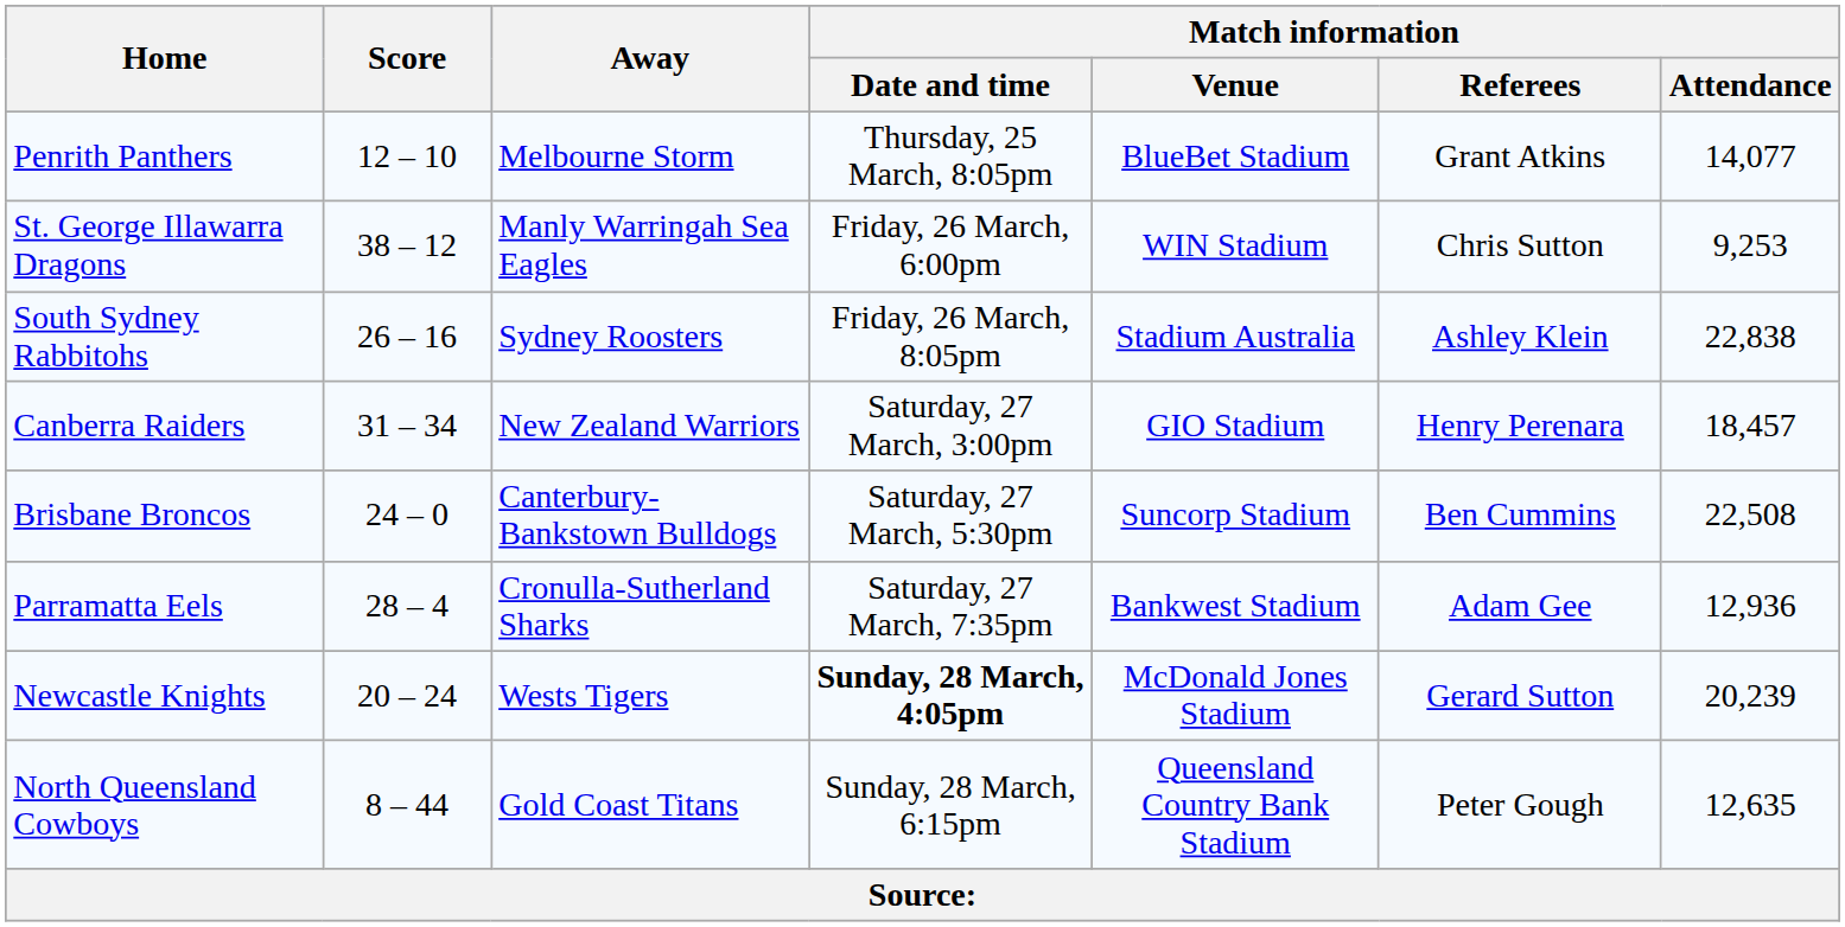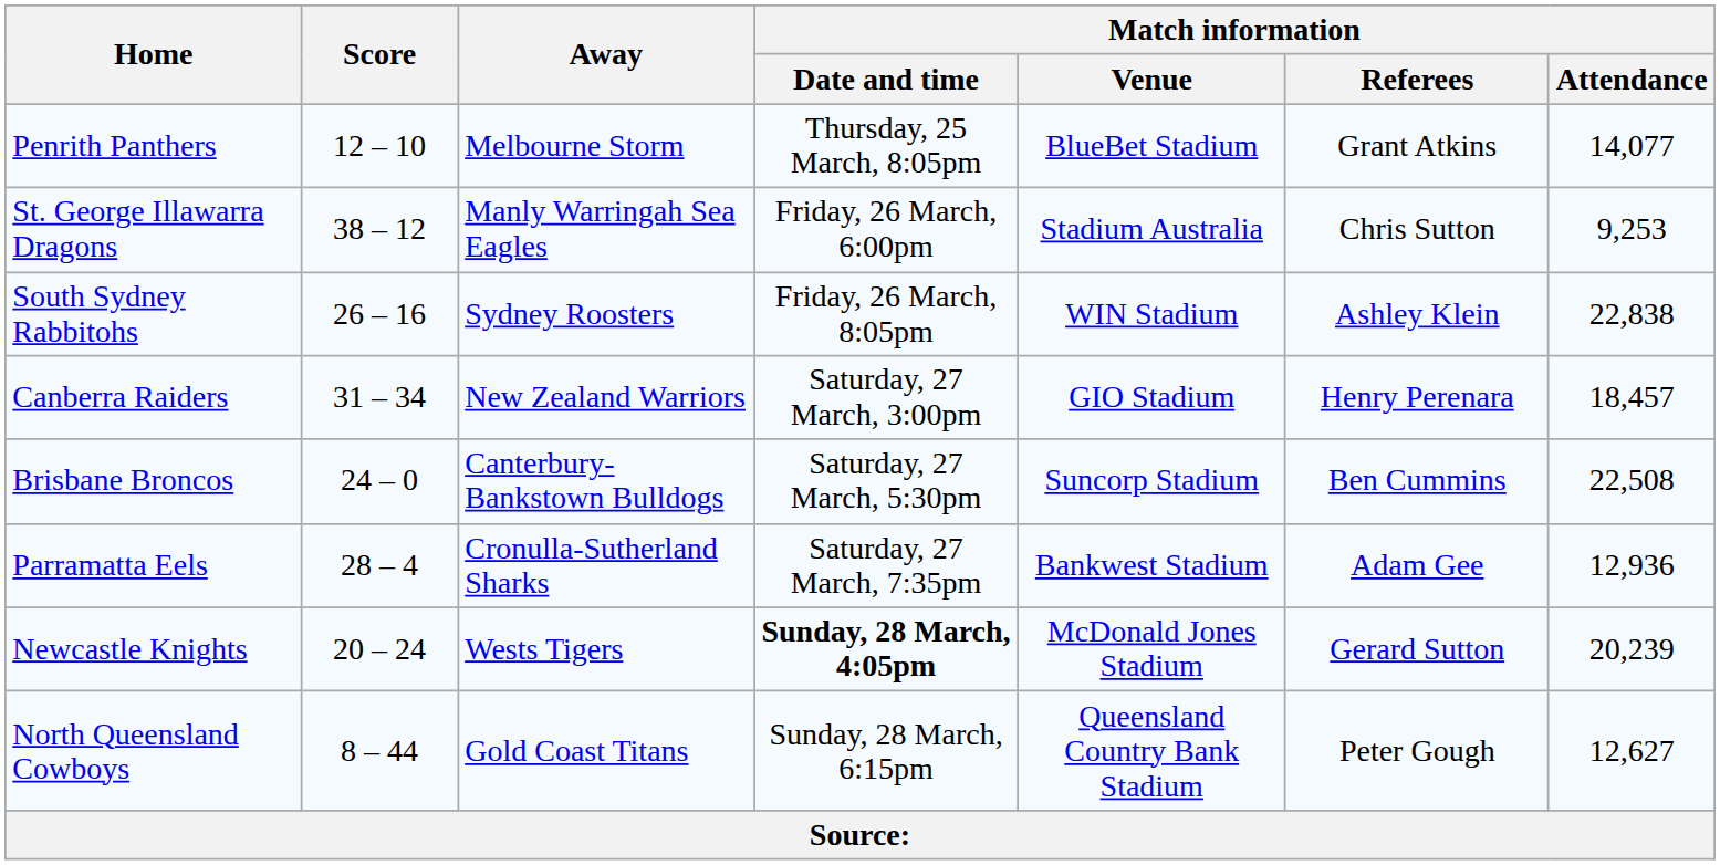St. George Illawarra Dragons | Match information / Venue: WIN Stadium -> Stadium Australia
South Sydney Rabbitohs | Match information / Venue: Stadium Australia -> WIN Stadium
North Queensland Cowboys | Match information / Attendance: 12,635 -> 12,627
